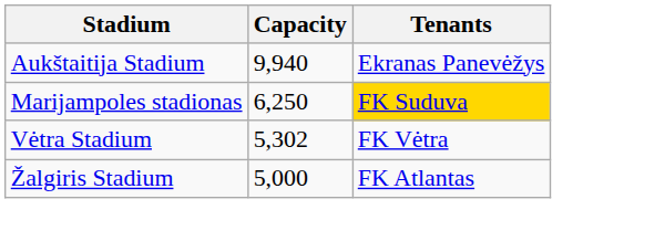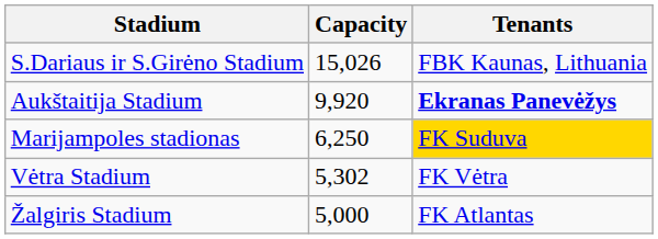+ row: S.Dariaus ir S.Girėno Stadium | 15,026 | FBK Kaunas, Lithuania
Aukštaitija Stadium | Capacity: 9,940 -> 9,920
Aukštaitija Stadium | Tenants: normal -> bold
